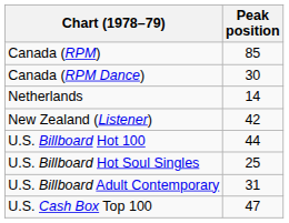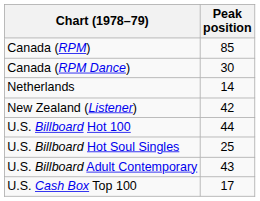U.S. Billboard Adult Contemporary | Peak position: 31 -> 43
U.S. Cash Box Top 100 | Peak position: 47 -> 17
